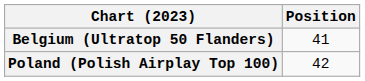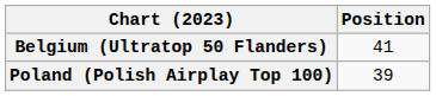Poland (Polish Airplay Top 100) | Position: 42 -> 39
